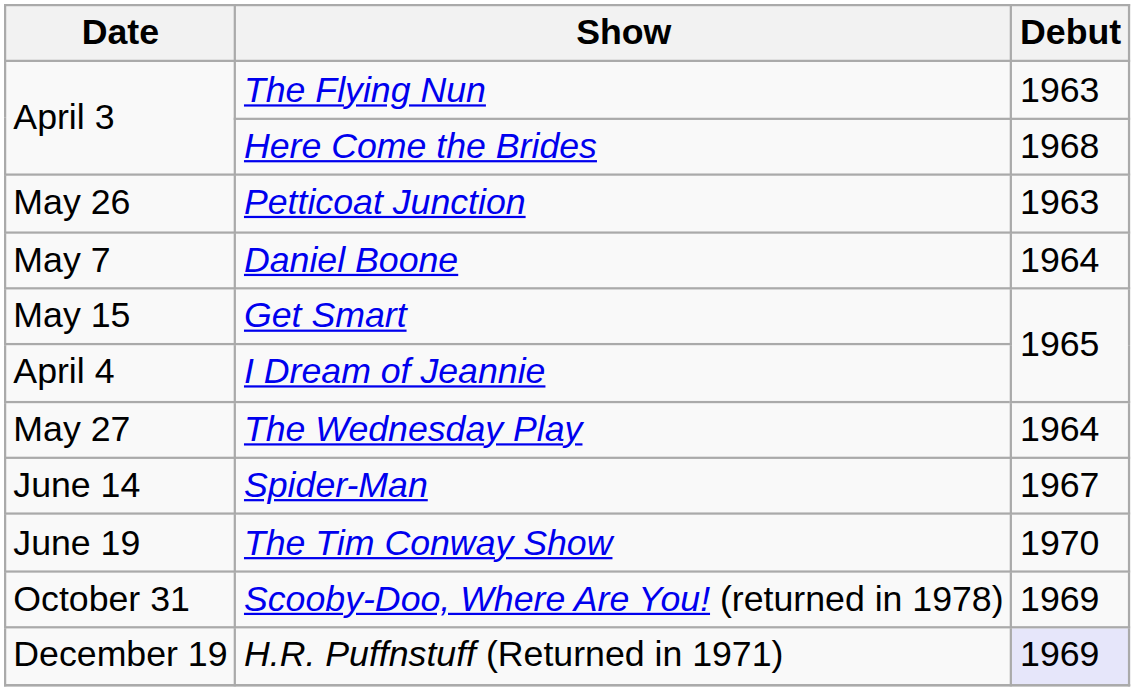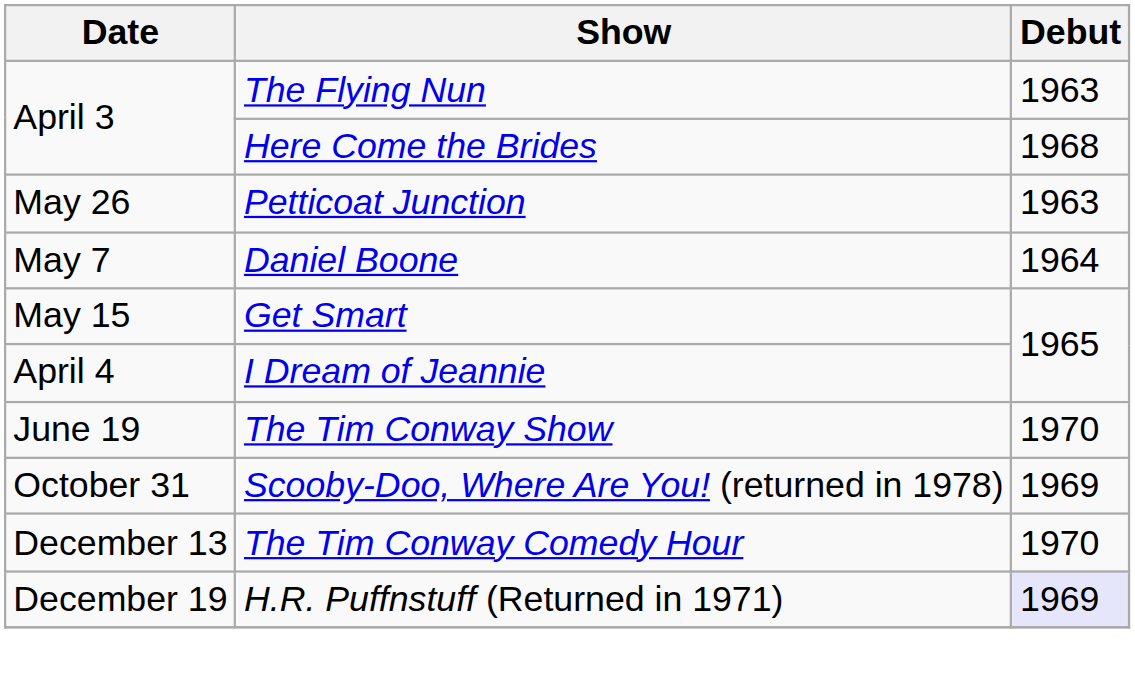- row: May 27 | The Wednesday Play | 1964
- row: June 14 | Spider-Man | 1967
+ row: December 13 | The Tim Conway Comedy Hour | 1970
